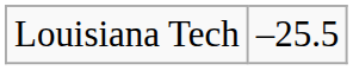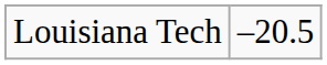Louisiana Tech | column 2: –25.5 -> –20.5
